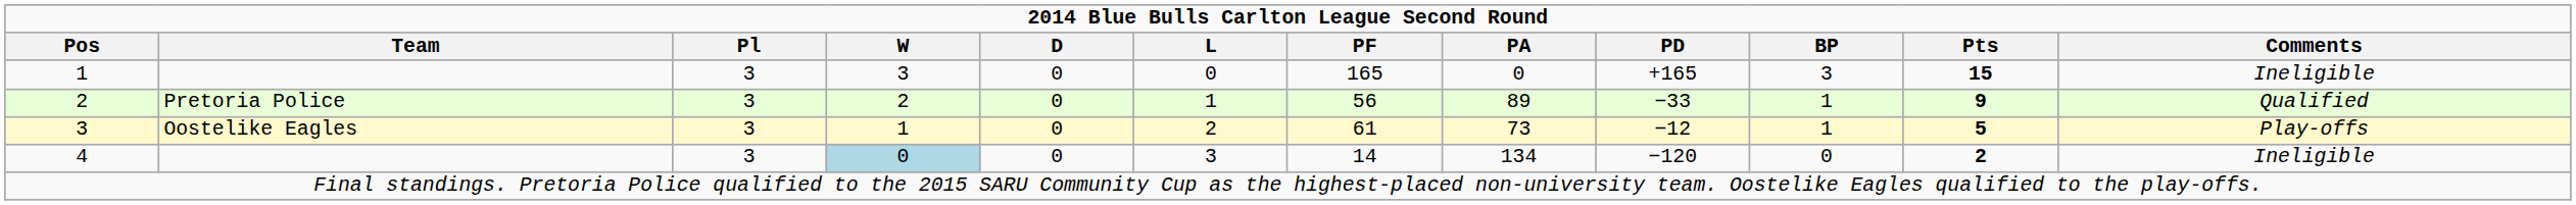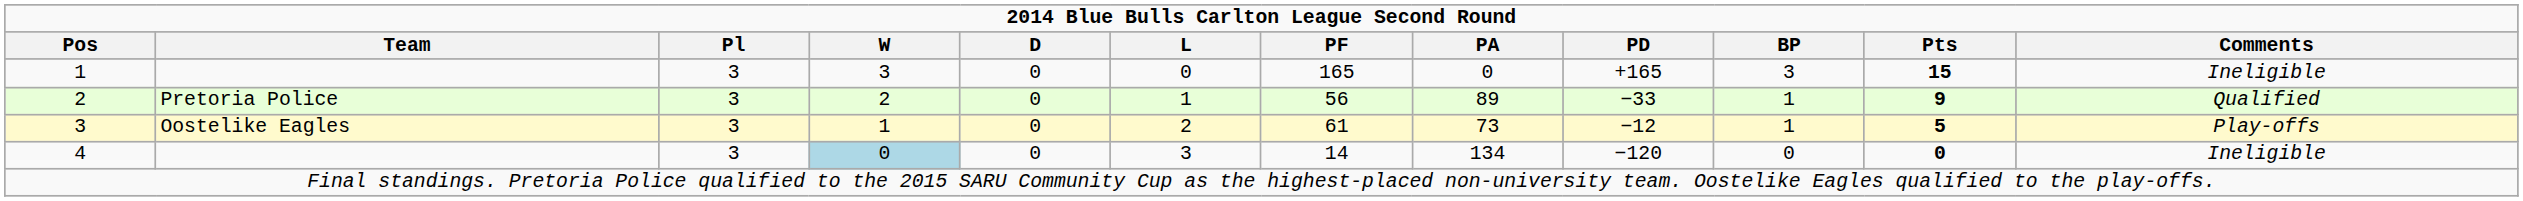4 | Pts: 2 -> 0
